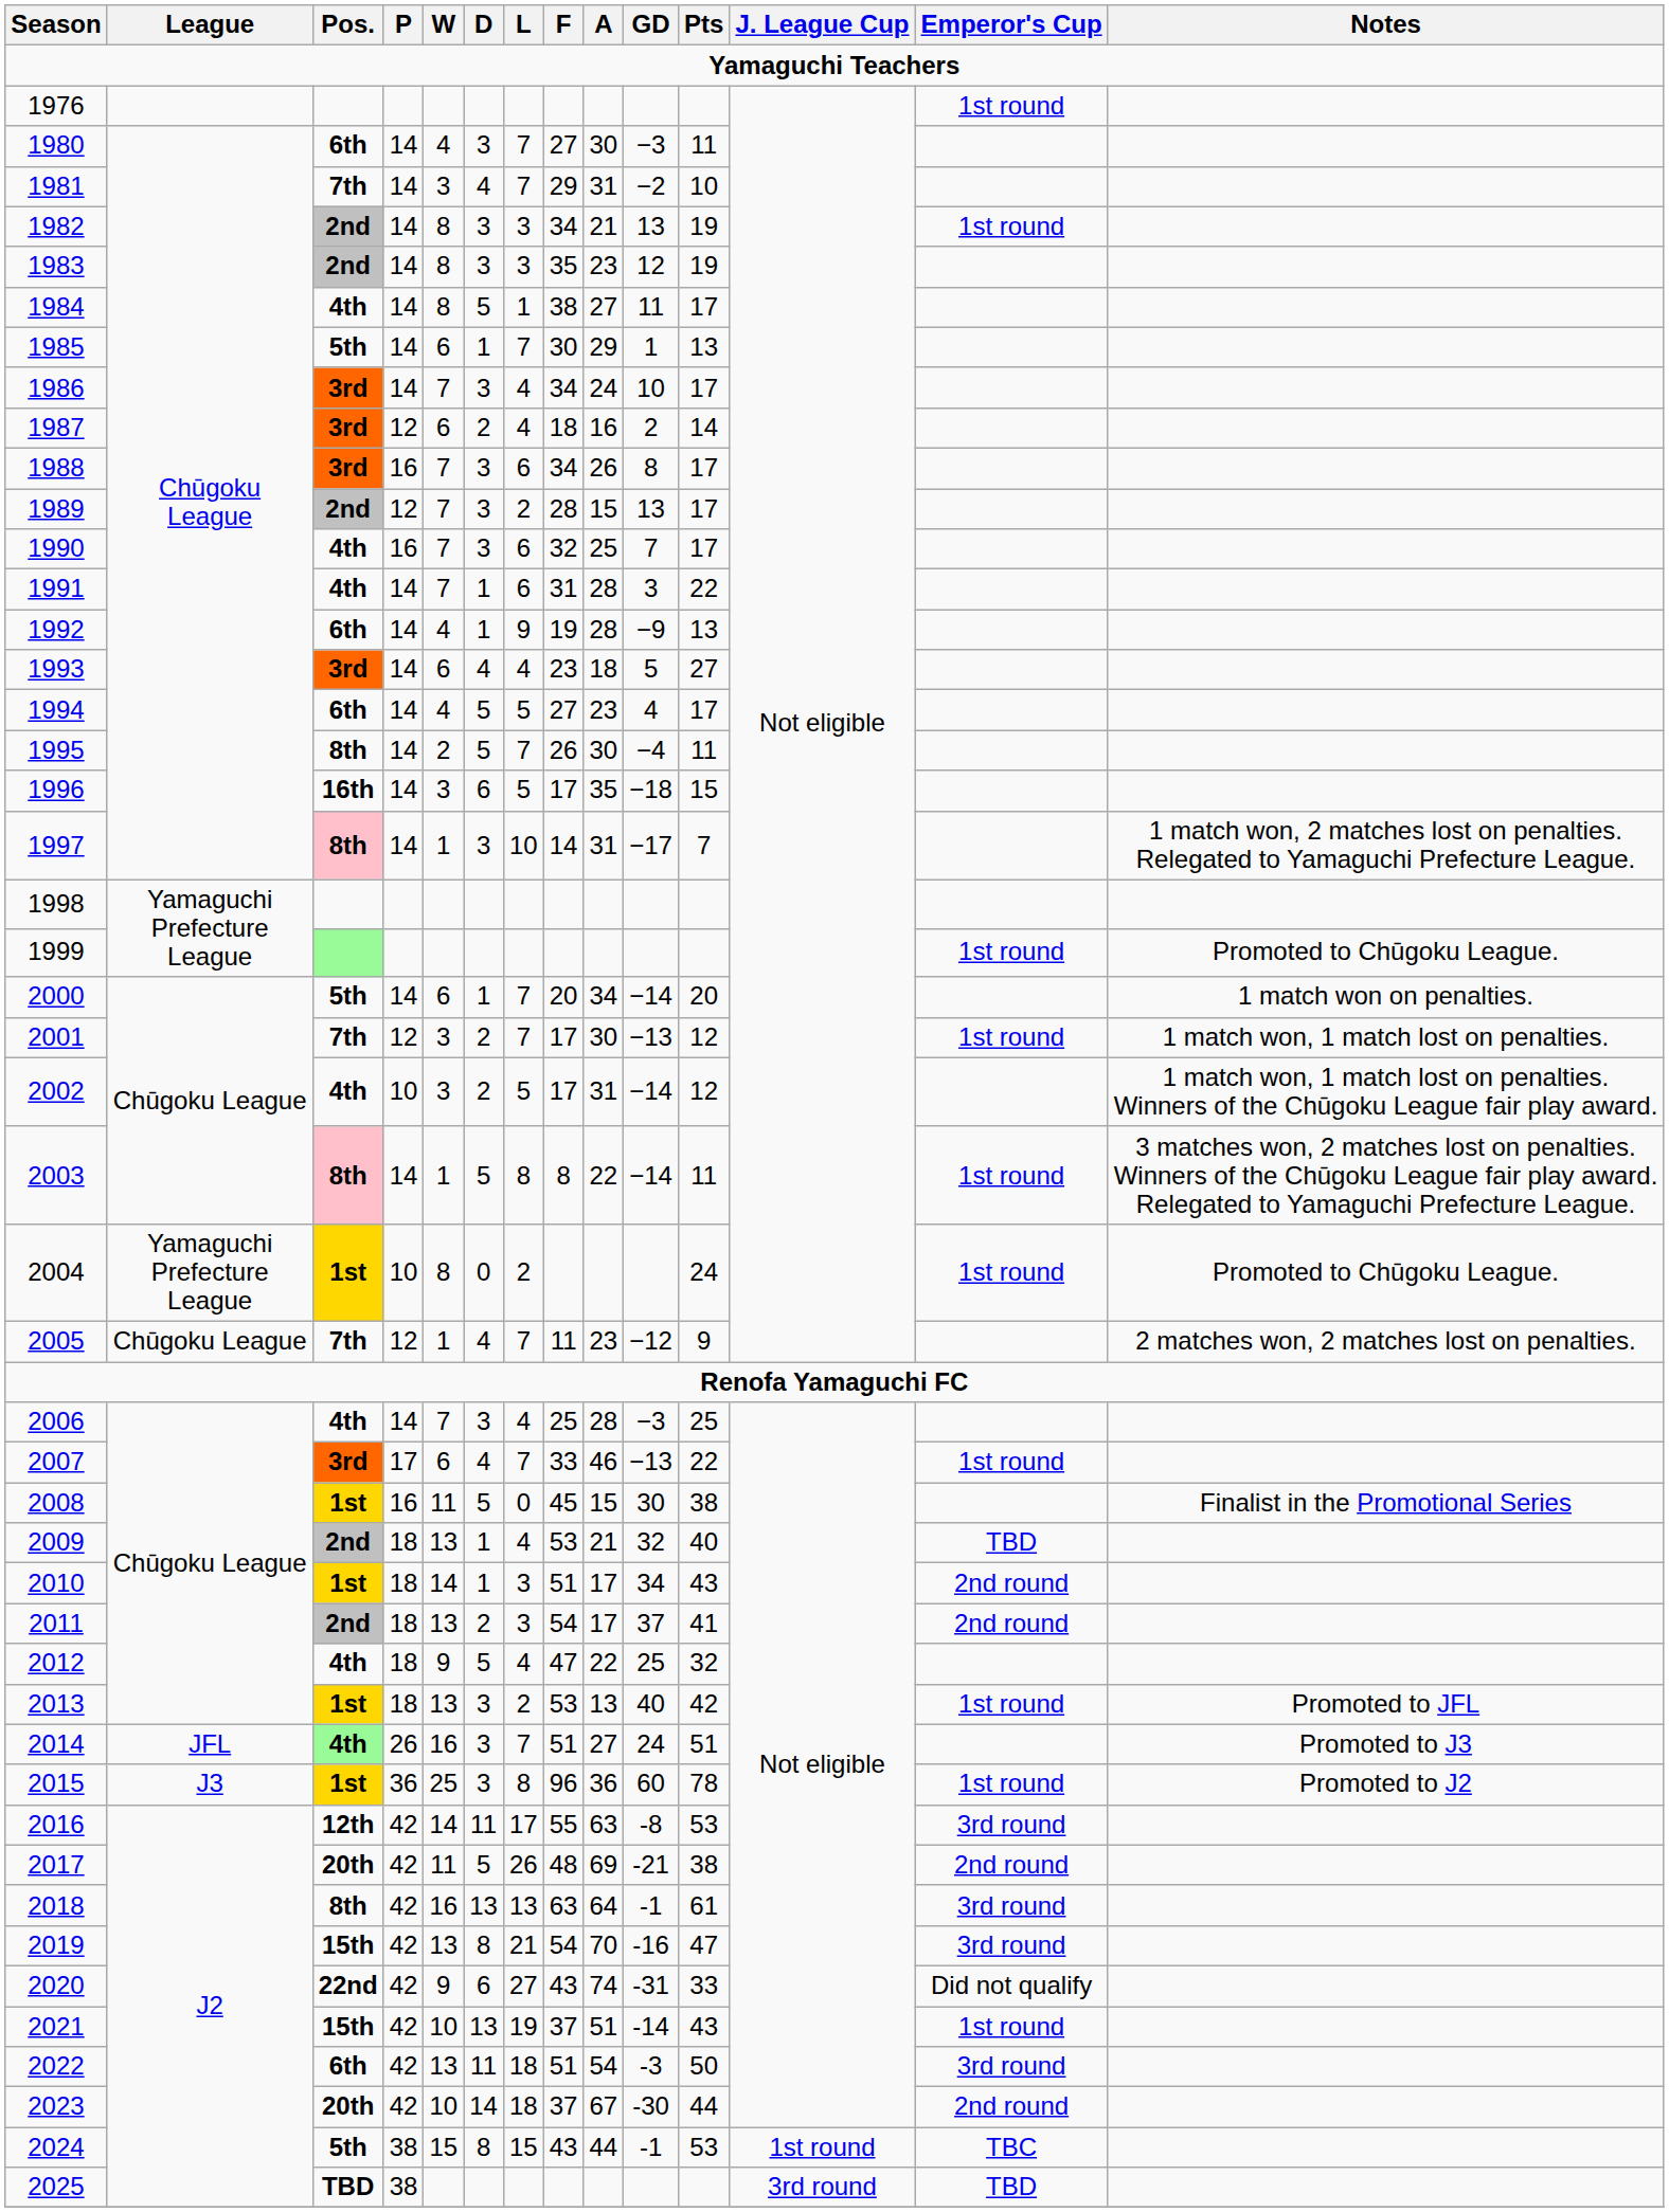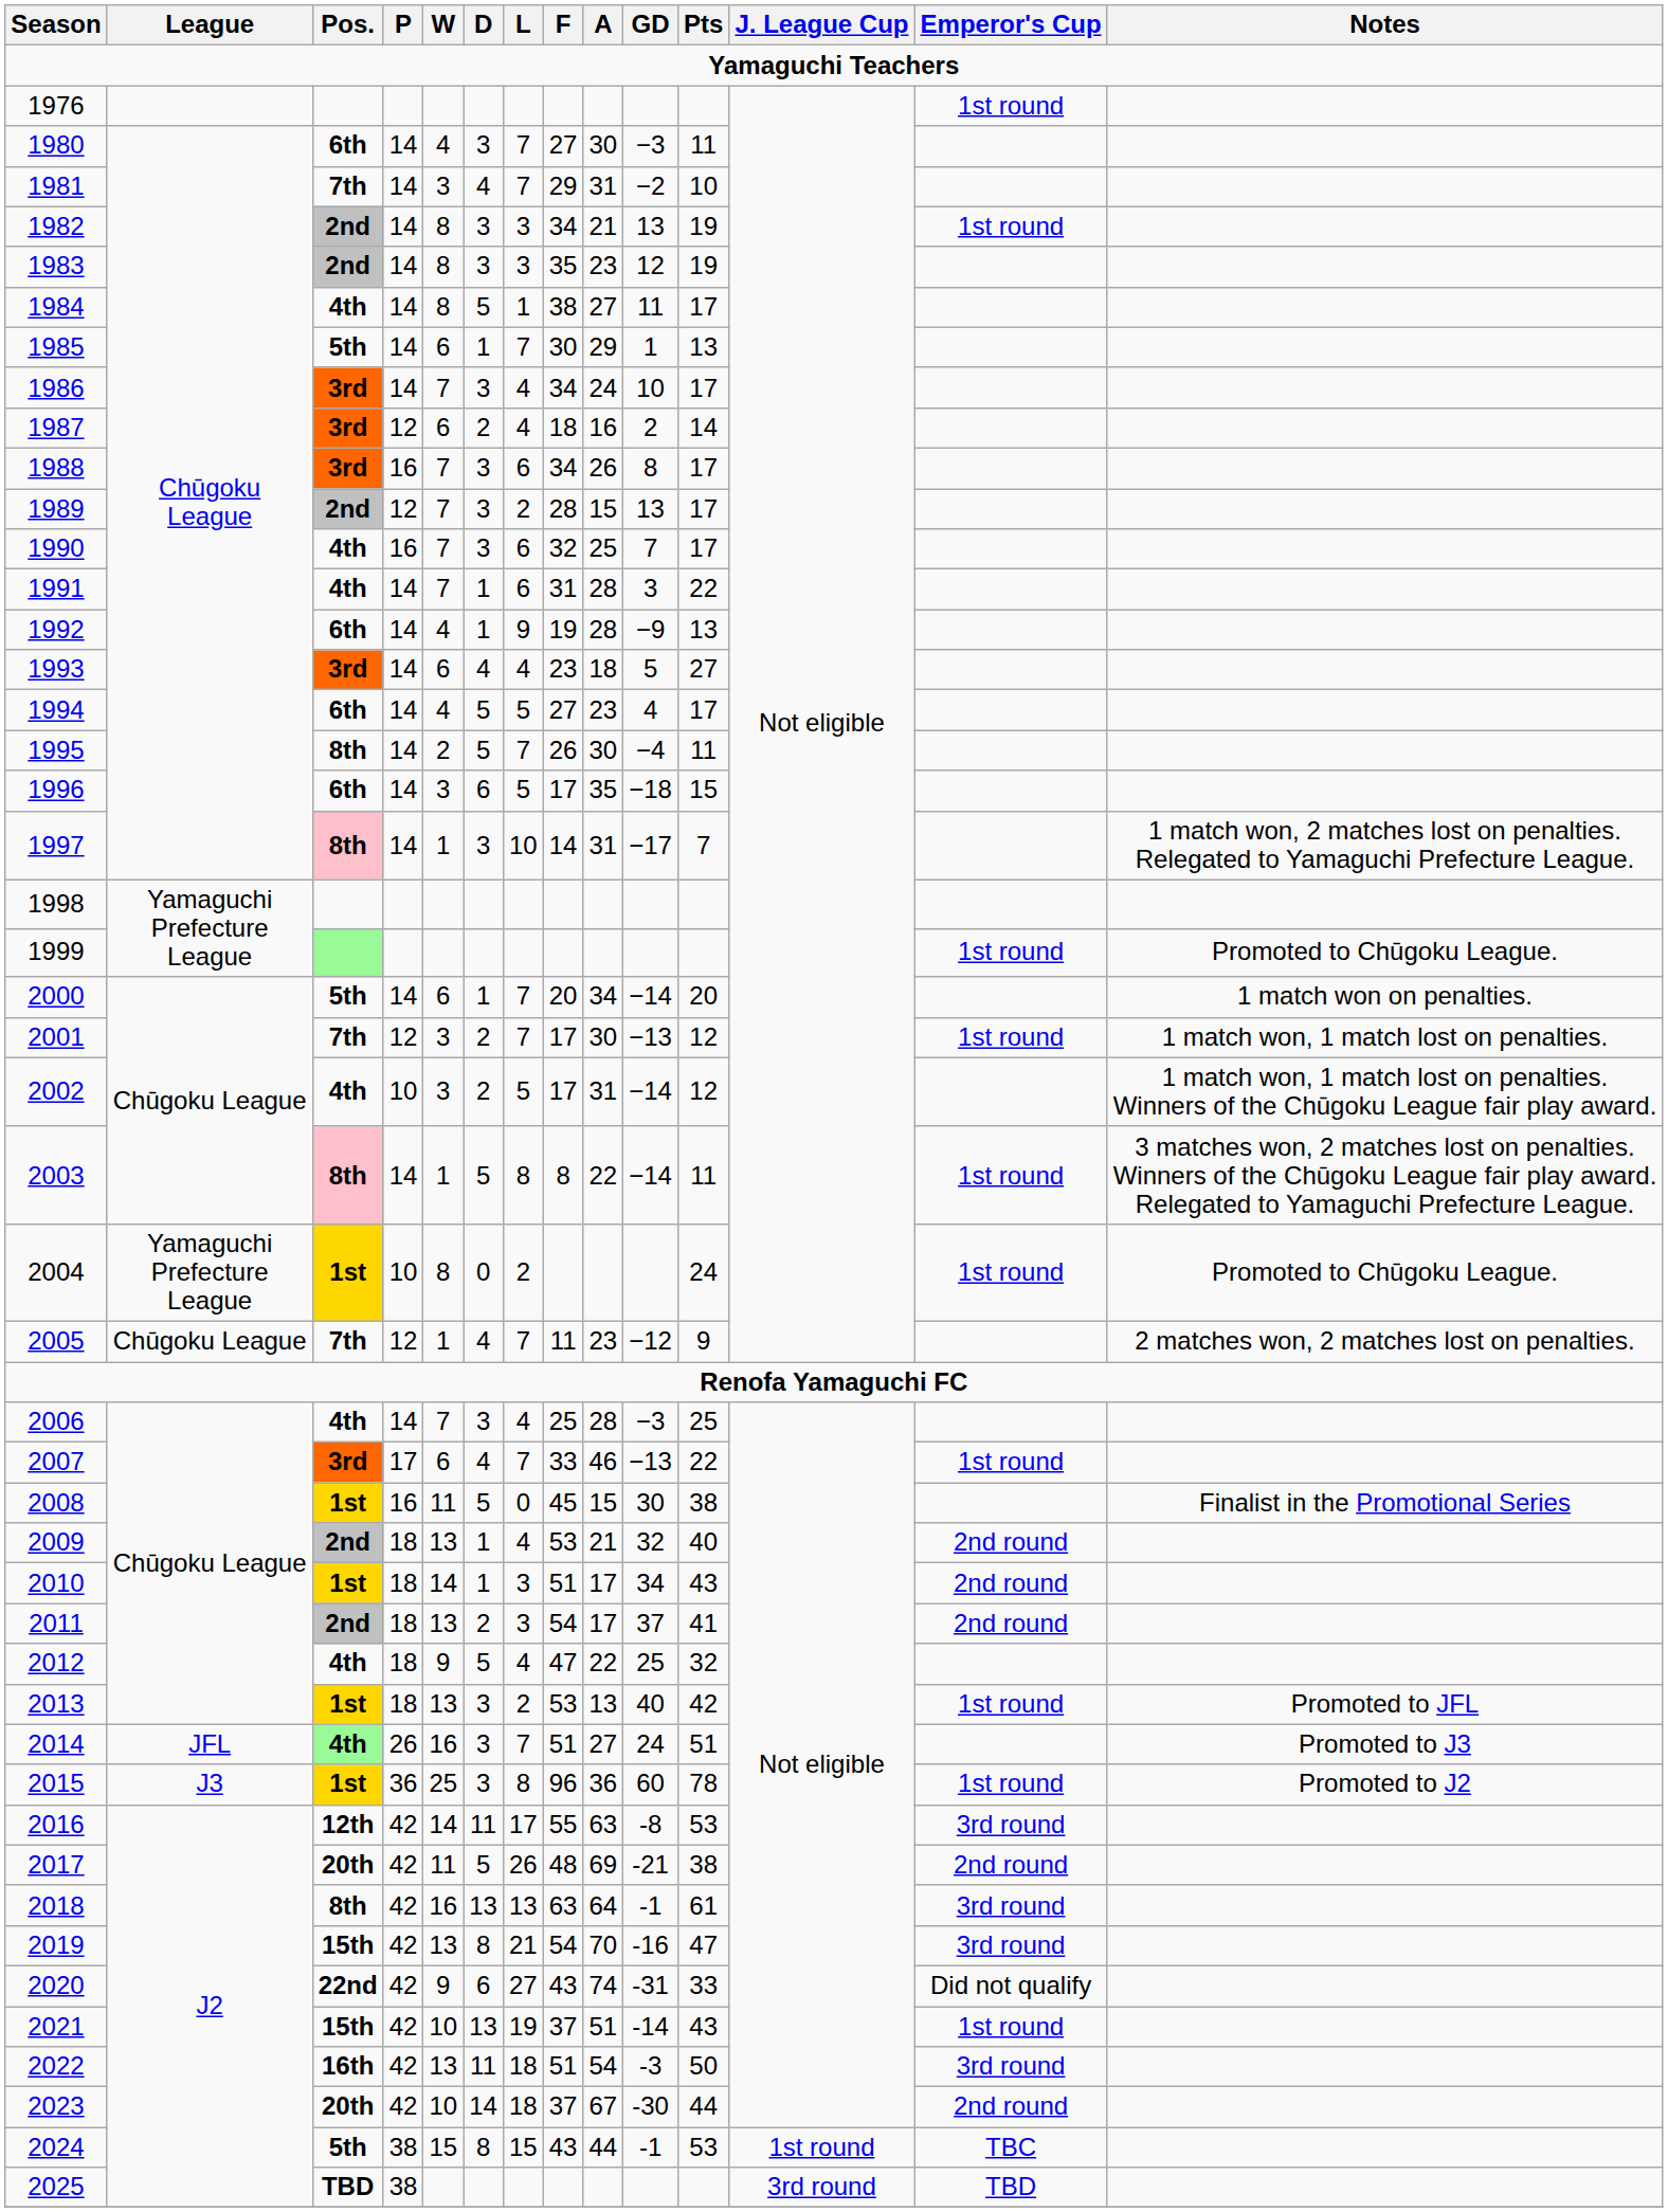1996 | Pos.: 16th -> 6th
2009 | Emperor's Cup: TBD -> 2nd round
2022 | Pos.: 6th -> 16th
